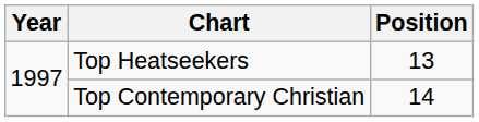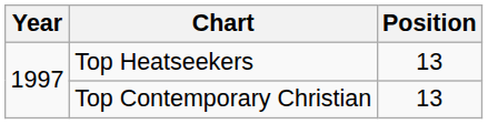Top Contemporary Christian | Position: 14 -> 13
